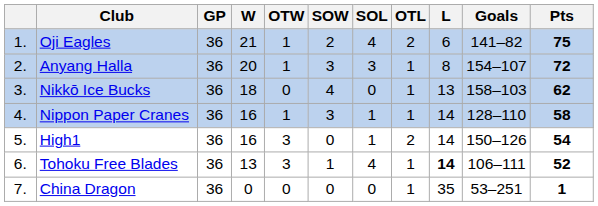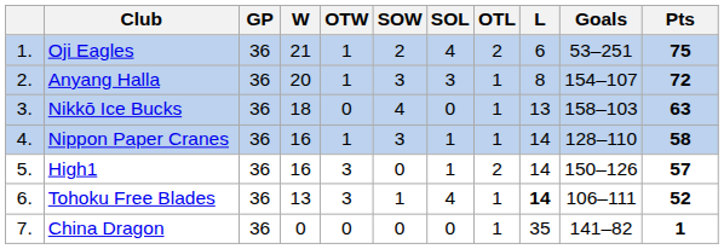Oji Eagles | Goals: 141–82 -> 53–251
Nikkō Ice Bucks | Pts: 62 -> 63
High1 | Pts: 54 -> 57
China Dragon | Goals: 53–251 -> 141–82
